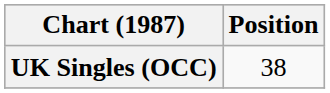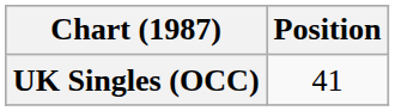UK Singles (OCC) | Position: 38 -> 41
